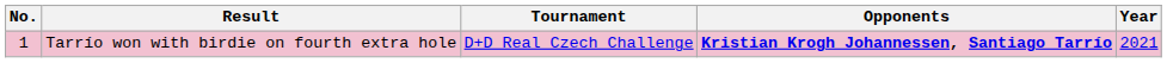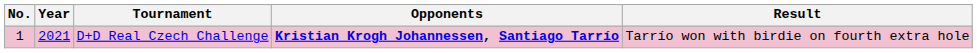columns swapped: Year <-> Result
